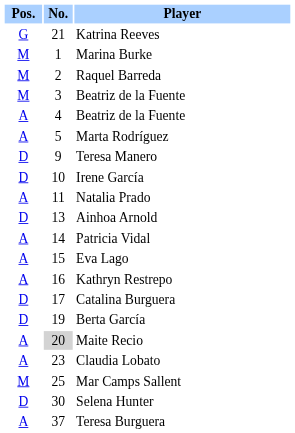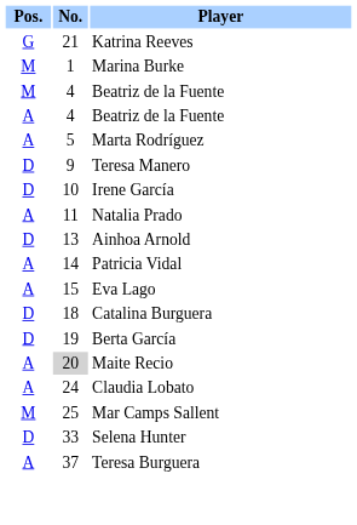- row: M | 2 | Raquel Barreda
M / Beatriz de la Fuente | No.: 3 -> 4
- row: A | 16 | Kathryn Restrepo
Catalina Burguera | No.: 17 -> 18
Claudia Lobato | No.: 23 -> 24
Selena Hunter | No.: 30 -> 33
